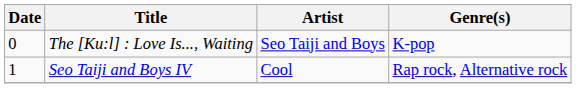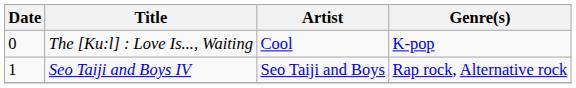The [Ku:l] : Love Is..., Waiting | Artist: Seo Taiji and Boys -> Cool
Seo Taiji and Boys IV | Artist: Cool -> Seo Taiji and Boys
